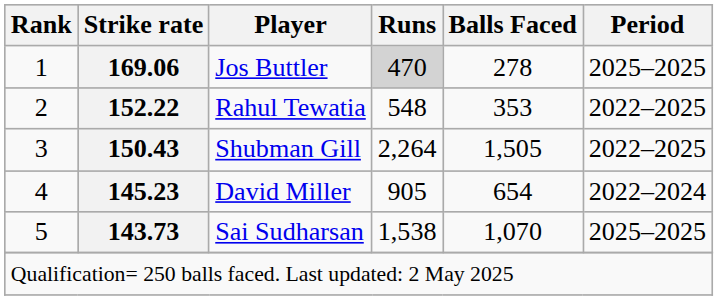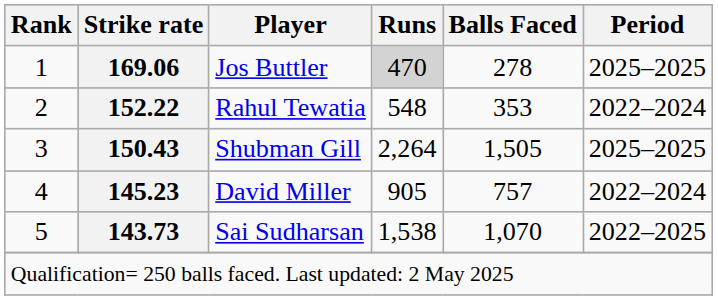Rahul Tewatia | Period: 2022–2025 -> 2022–2024
Shubman Gill | Period: 2022–2025 -> 2025–2025
David Miller | Balls Faced: 654 -> 757
Sai Sudharsan | Period: 2025–2025 -> 2022–2025
